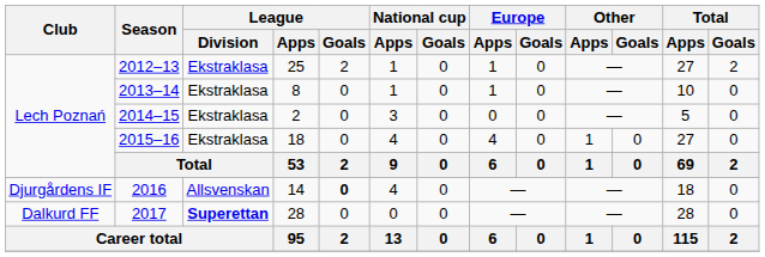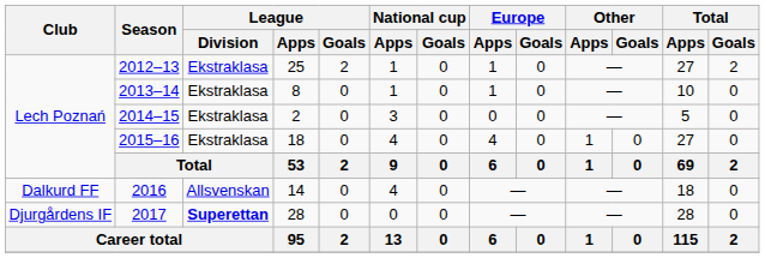2016 | Club: Djurgårdens IF -> Dalkurd FF
2016 | League / Goals: bold -> normal
2017 | Club: Dalkurd FF -> Djurgårdens IF
